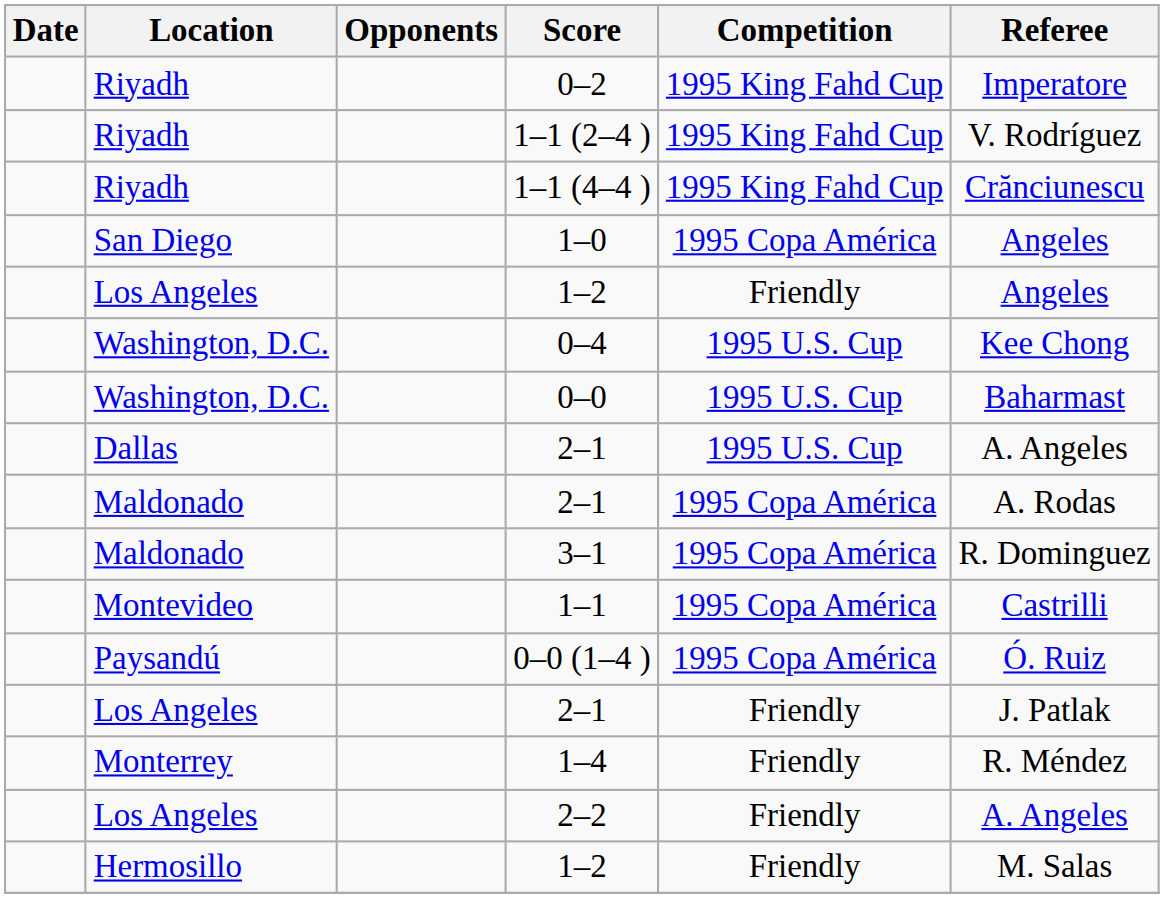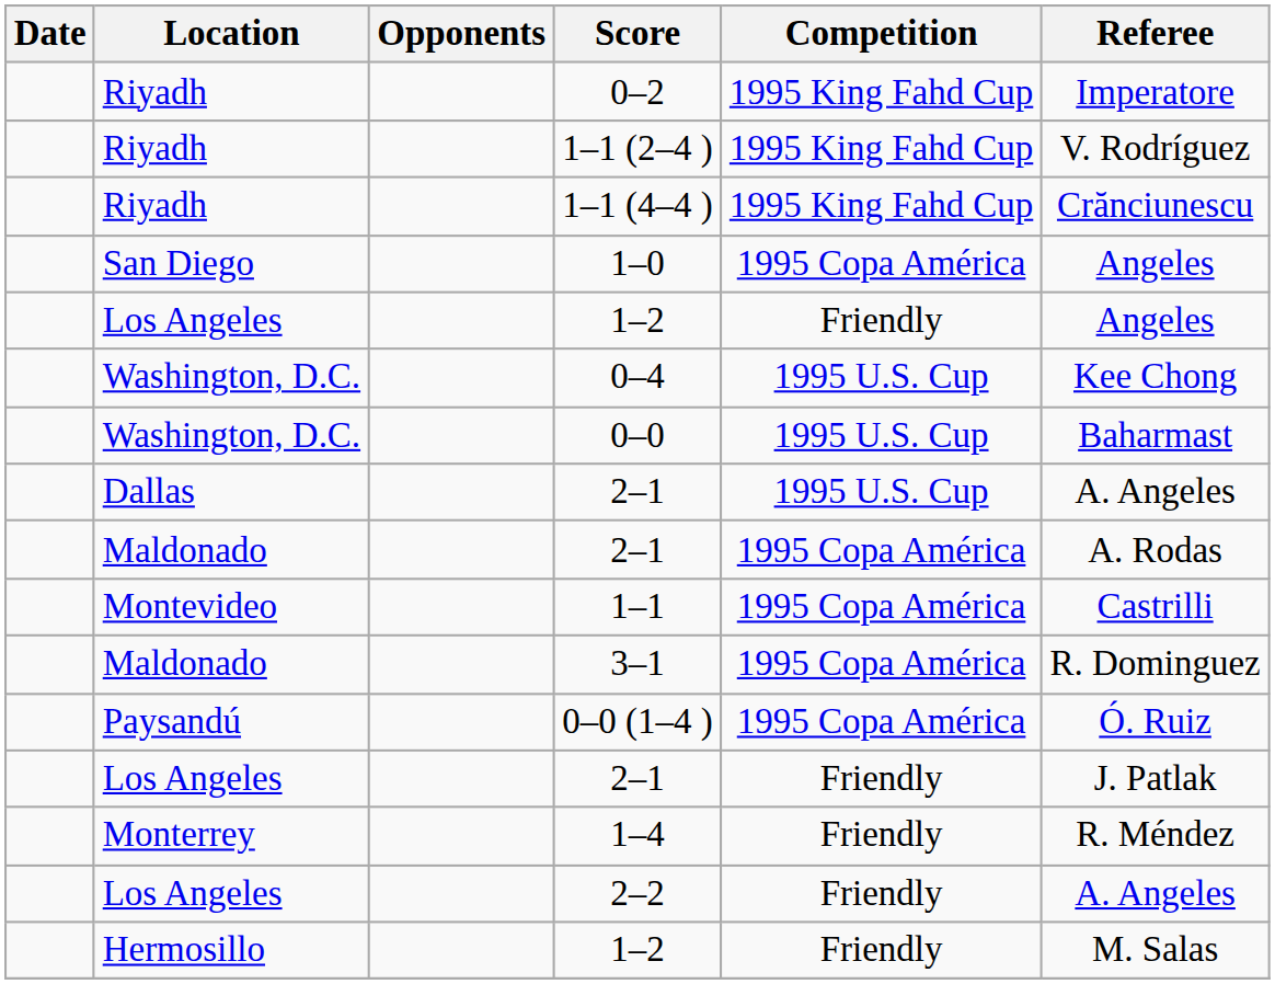rows swapped: 3–1 <-> 1–1
